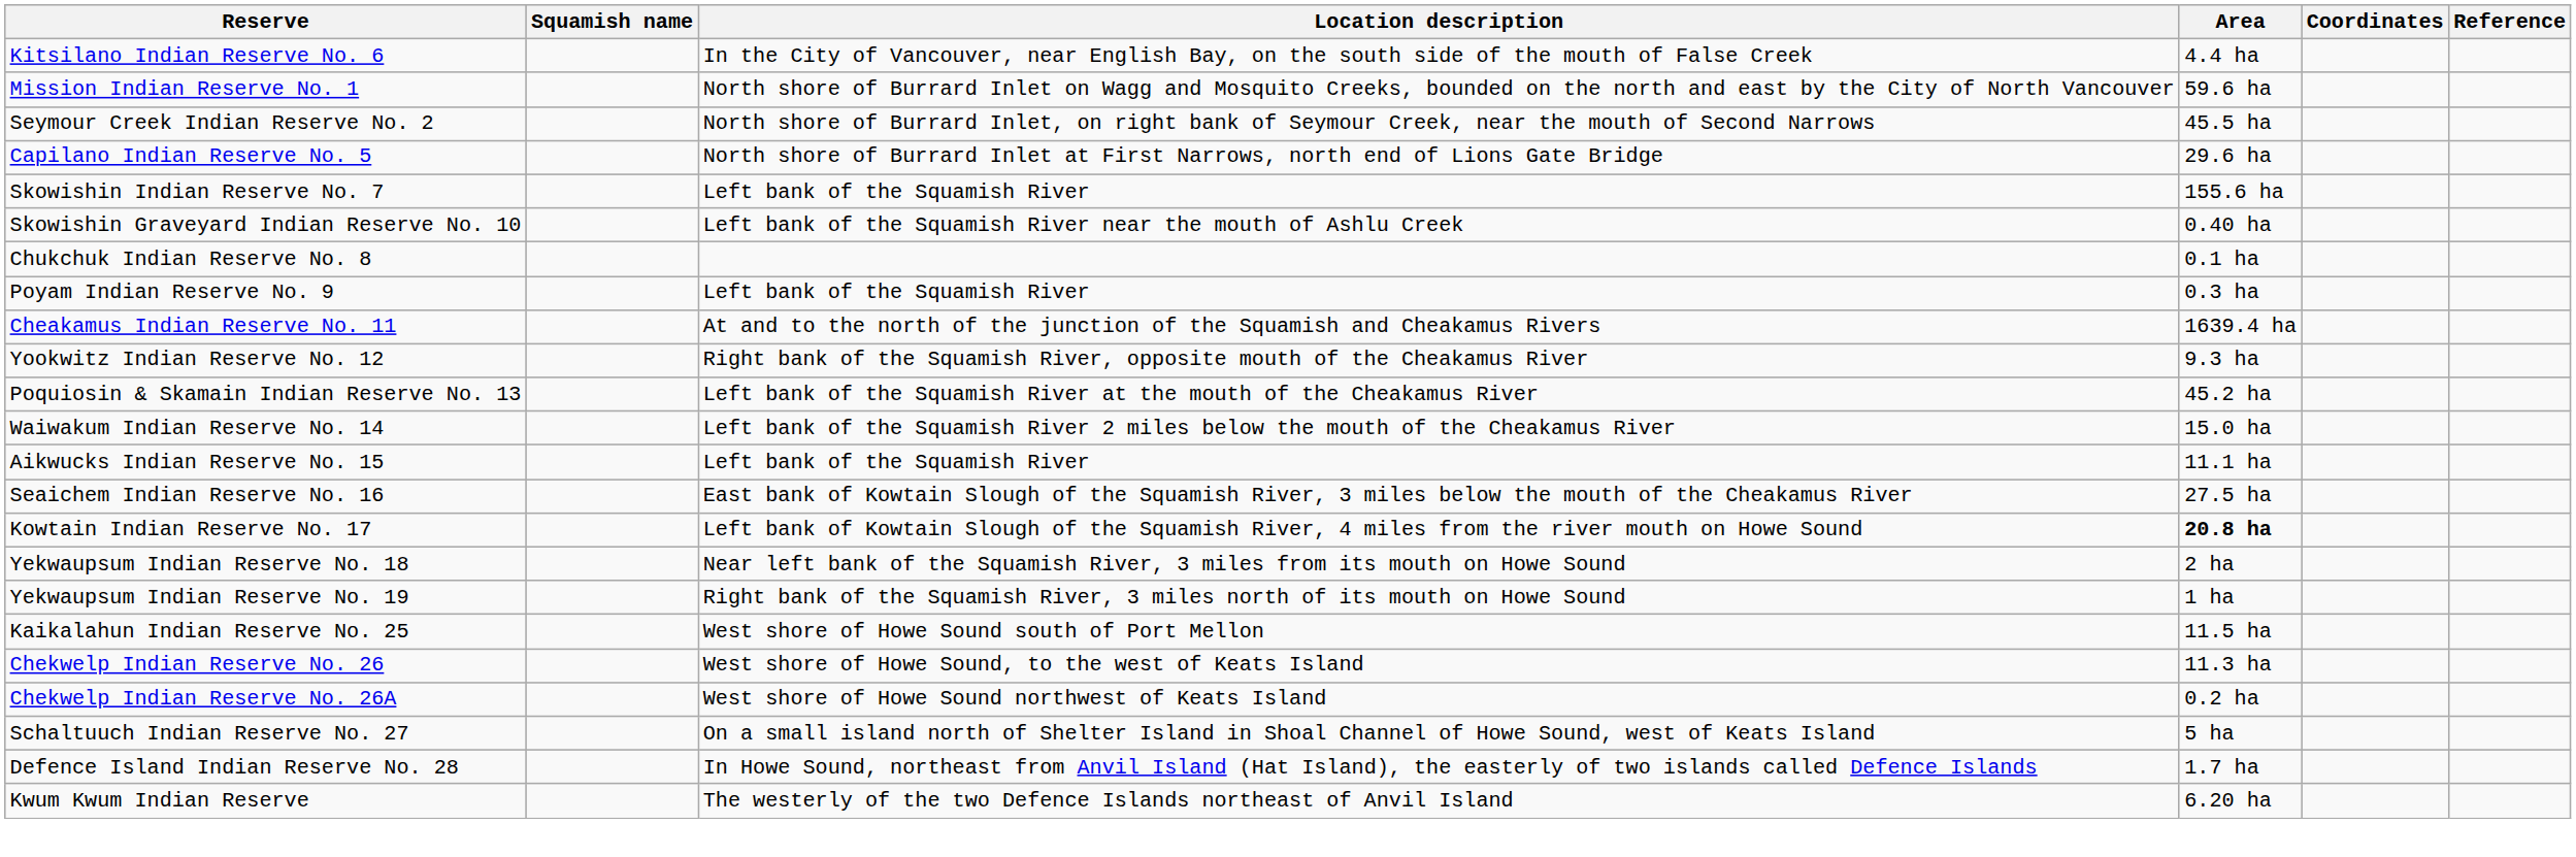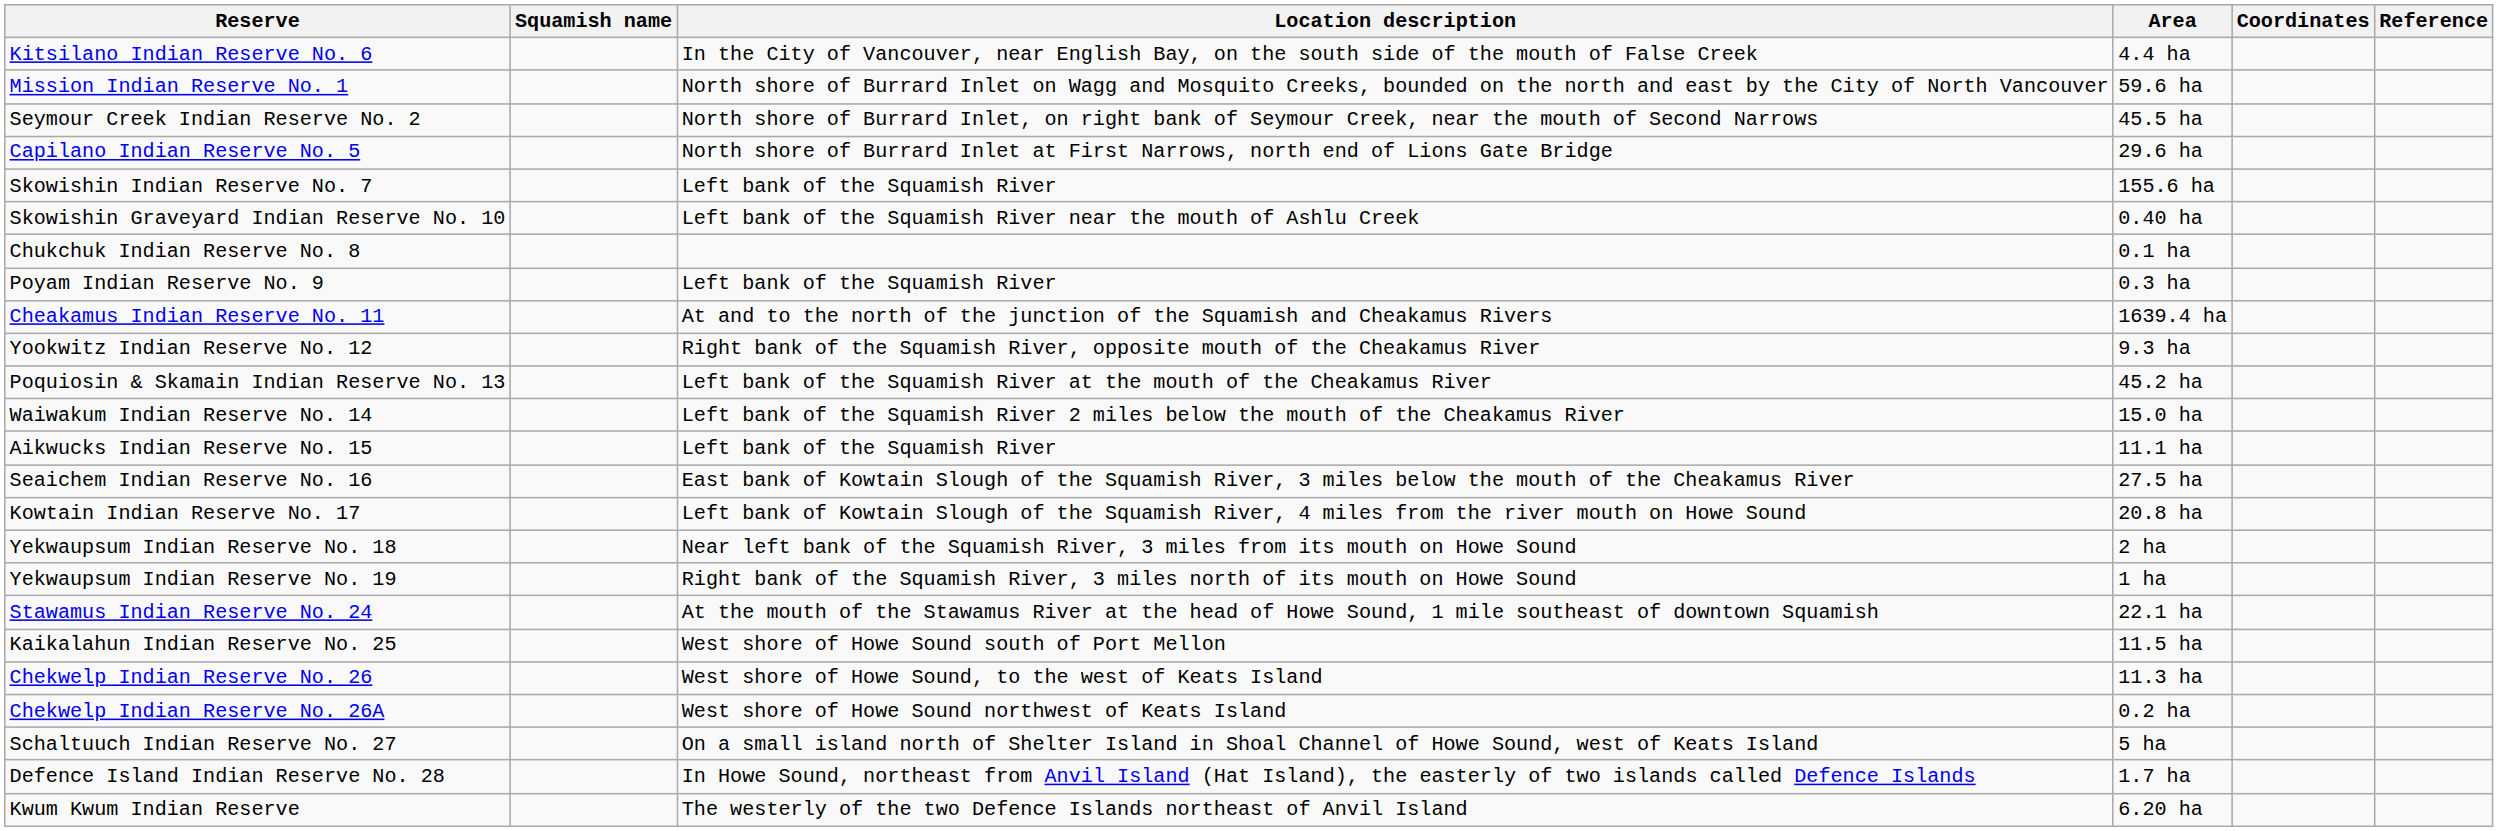Kowtain Indian Reserve No. 17 | Area: bold -> normal
+ row: Stawamus Indian Reserve No. 24 | At the mouth of the Stawamus River at the head of Howe Sound, 1 mile southeast of downtown Squamish | 22.1 ha
